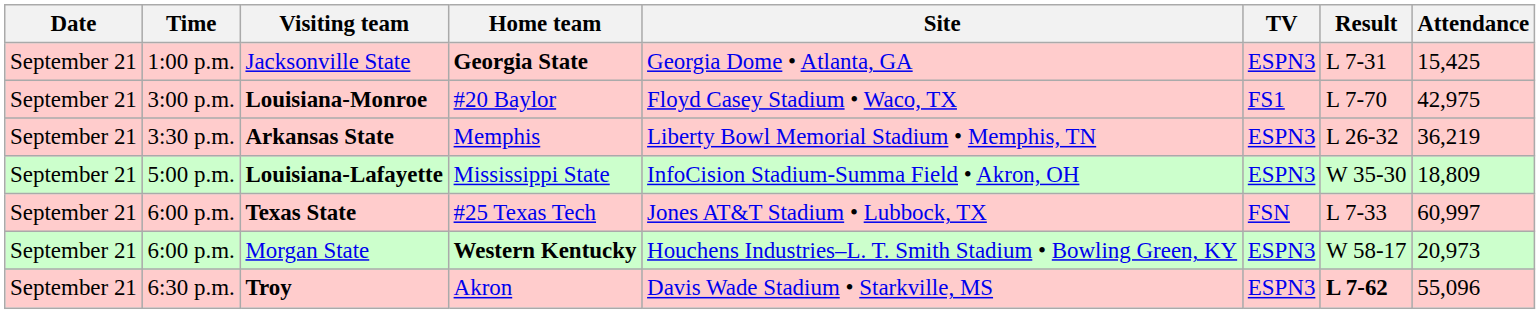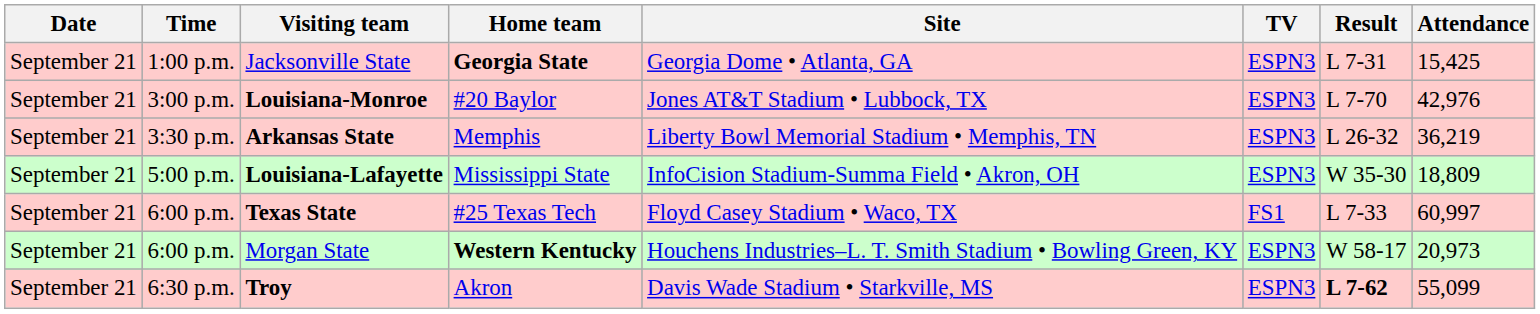Louisiana-Monroe | Site: Floyd Casey Stadium • Waco, TX -> Jones AT&T Stadium • Lubbock, TX
Louisiana-Monroe | TV: FS1 -> ESPN3
Louisiana-Monroe | Attendance: 42,975 -> 42,976
Texas State | Site: Jones AT&T Stadium • Lubbock, TX -> Floyd Casey Stadium • Waco, TX
Texas State | TV: FSN -> FS1
Troy | Attendance: 55,096 -> 55,099
